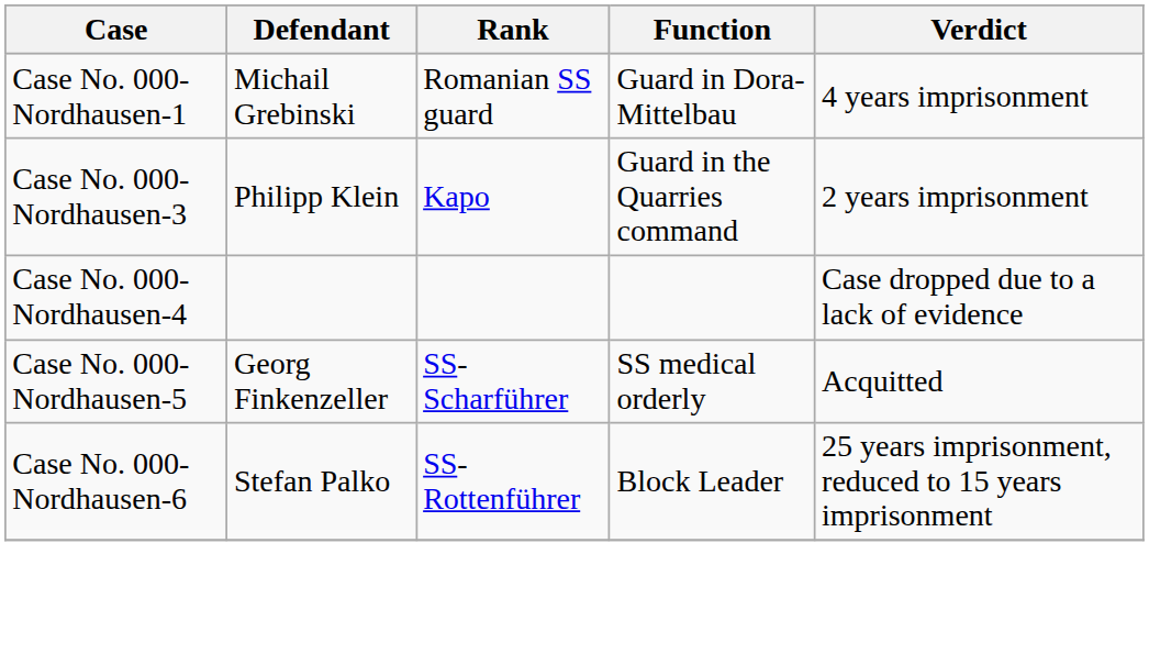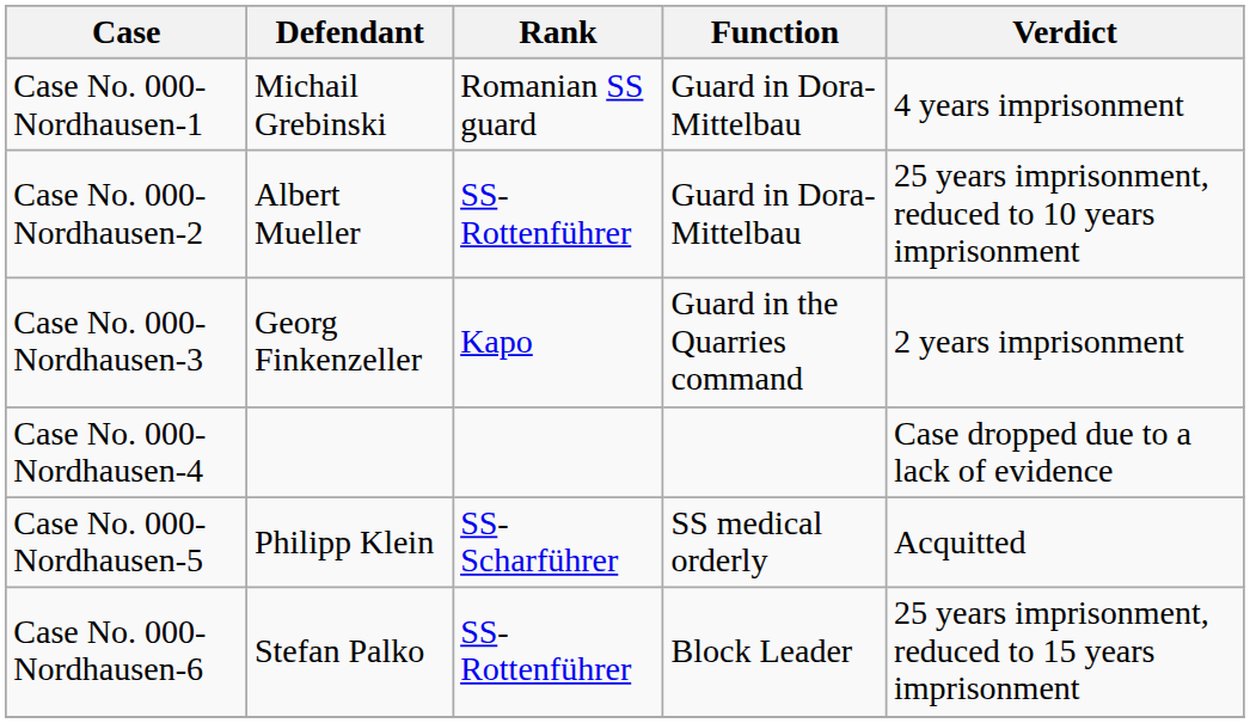+ row: Case No. 000-Nordhausen-2 | Albert Mueller | SS-Rottenführer | Guard in Dora-Mittelbau | 25 years imprisonment, reduced to 10 years imprisonment
Case No. 000-Nordhausen-3 | Defendant: Philipp Klein -> Georg Finkenzeller
Case No. 000-Nordhausen-5 | Defendant: Georg Finkenzeller -> Philipp Klein
